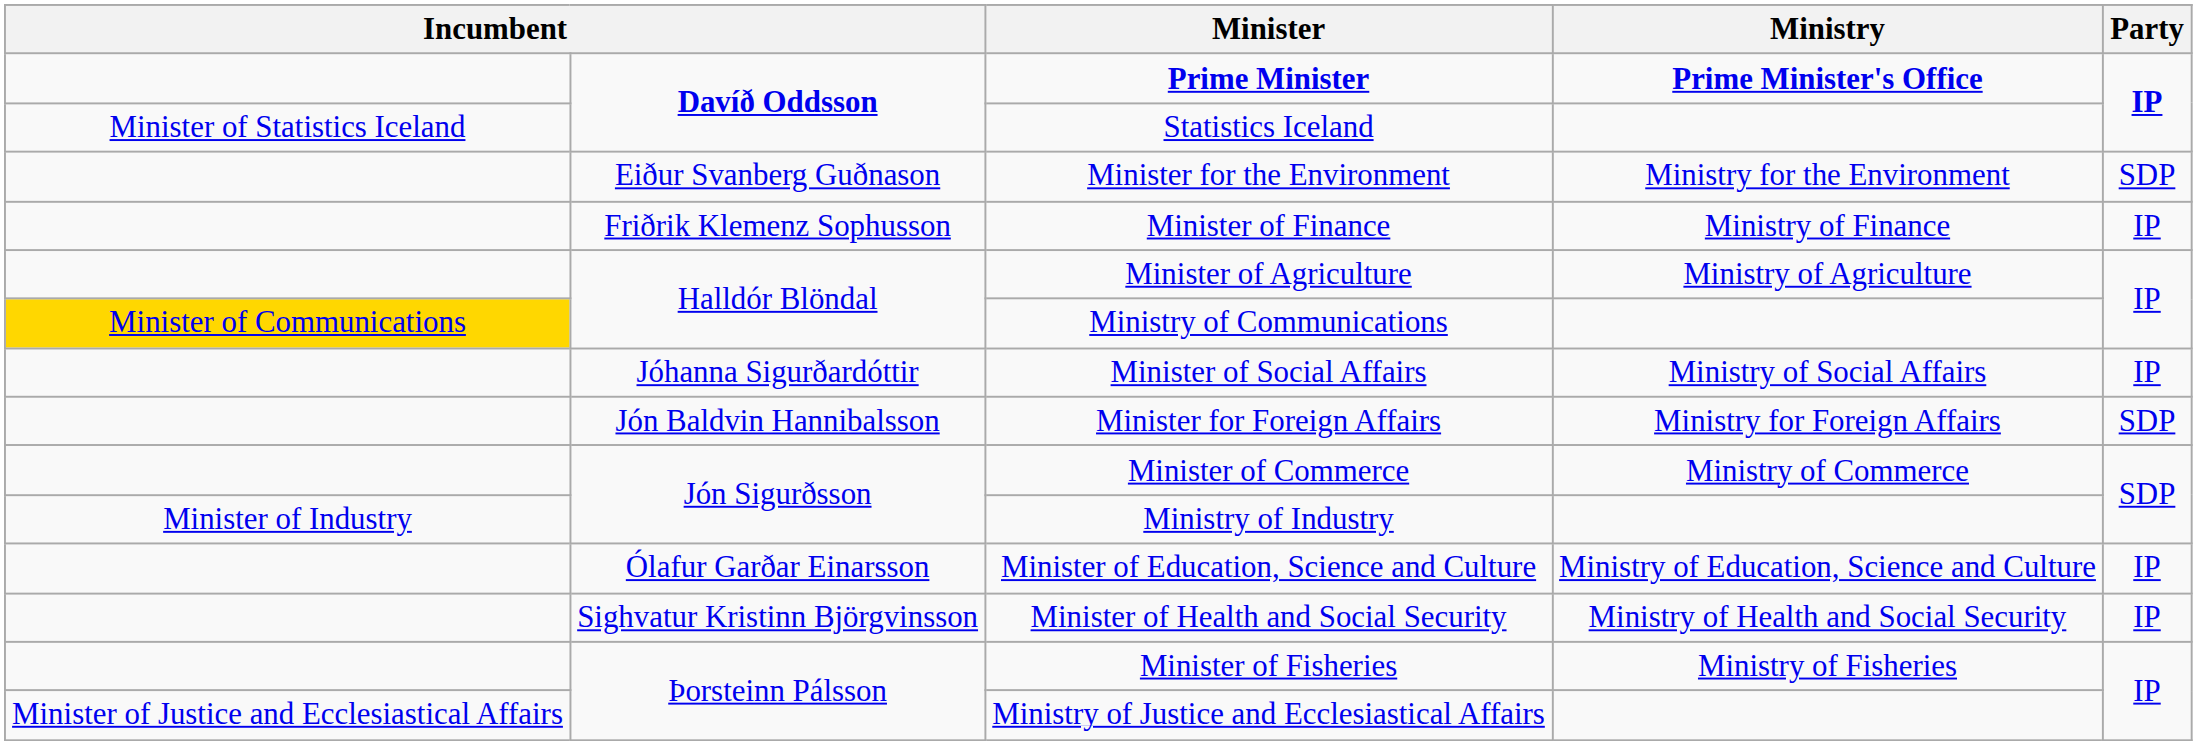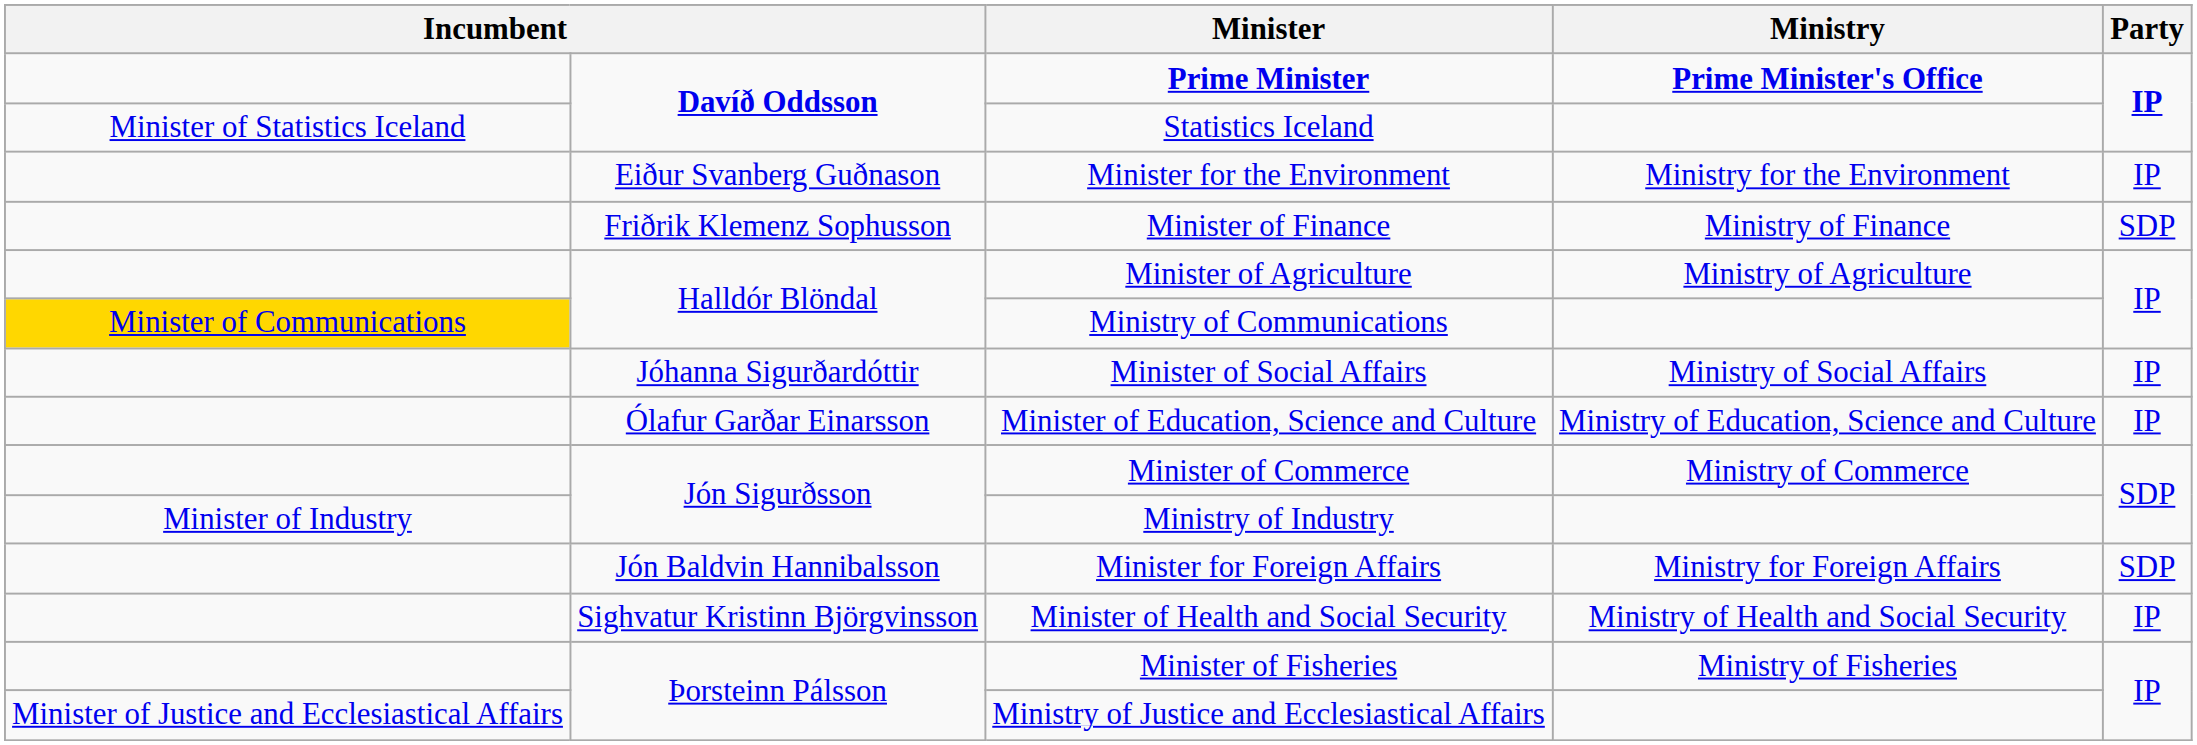Minister for the Environment | Party: SDP -> IP
Minister of Finance | Party: IP -> SDP
rows swapped: Minister for Foreign Affairs <-> Minister of Education, Science and Culture
